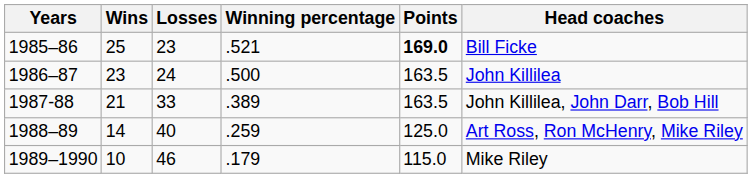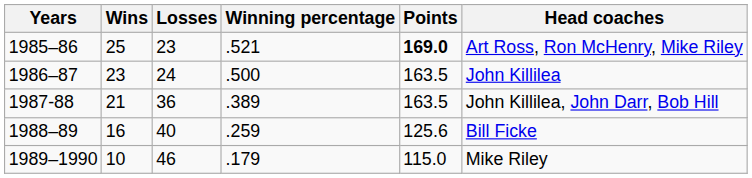1985–86 | Head coaches: Bill Ficke -> Art Ross, Ron McHenry, Mike Riley
1987-88 | Losses: 33 -> 36
1988–89 | Wins: 14 -> 16
1988–89 | Points: 125.0 -> 125.6
1988–89 | Head coaches: Art Ross, Ron McHenry, Mike Riley -> Bill Ficke
